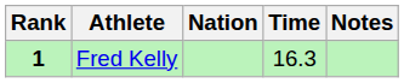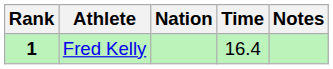Fred Kelly | Time: 16.3 -> 16.4
